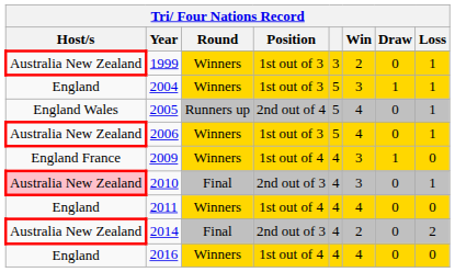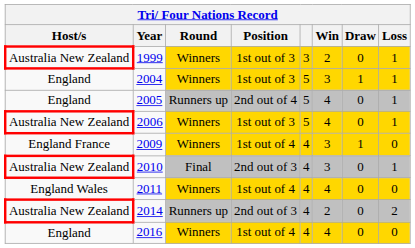2005 | Host/s: England Wales -> England
2010 | Host/s: pink background -> no background
2011 | Host/s: England -> England Wales
2014 | Round: Final -> Runners up
